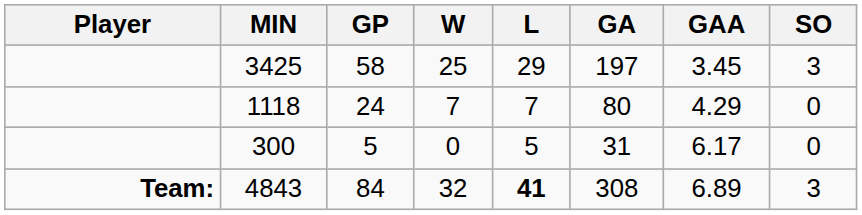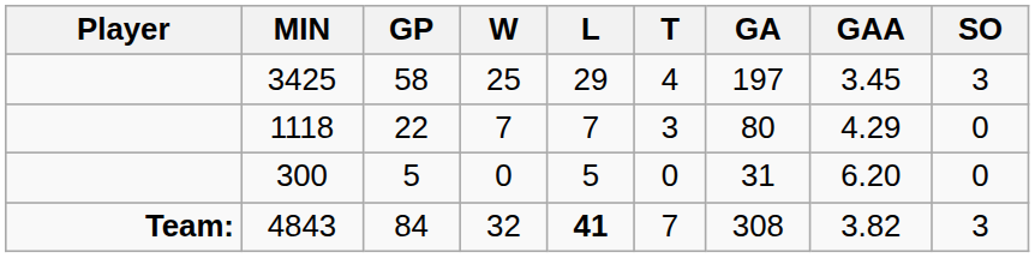+ column: T | 4 | 3 | 0 | 7
1118 | GP: 24 -> 22
300 | GAA: 6.17 -> 6.20
4843 | GAA: 6.89 -> 3.82
